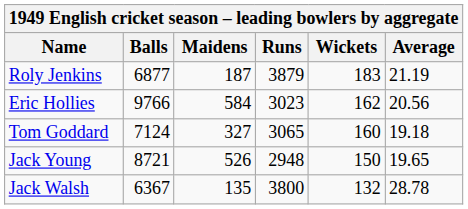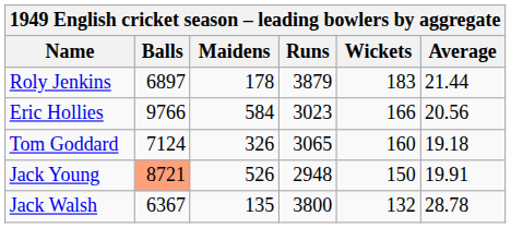Roly Jenkins | Balls: 6877 -> 6897
Roly Jenkins | Maidens: 187 -> 178
Roly Jenkins | Average: 21.19 -> 21.44
Eric Hollies | Wickets: 162 -> 166
Tom Goddard | Maidens: 327 -> 326
Jack Young | Balls: no background -> lightsalmon background
Jack Young | Average: 19.65 -> 19.91
